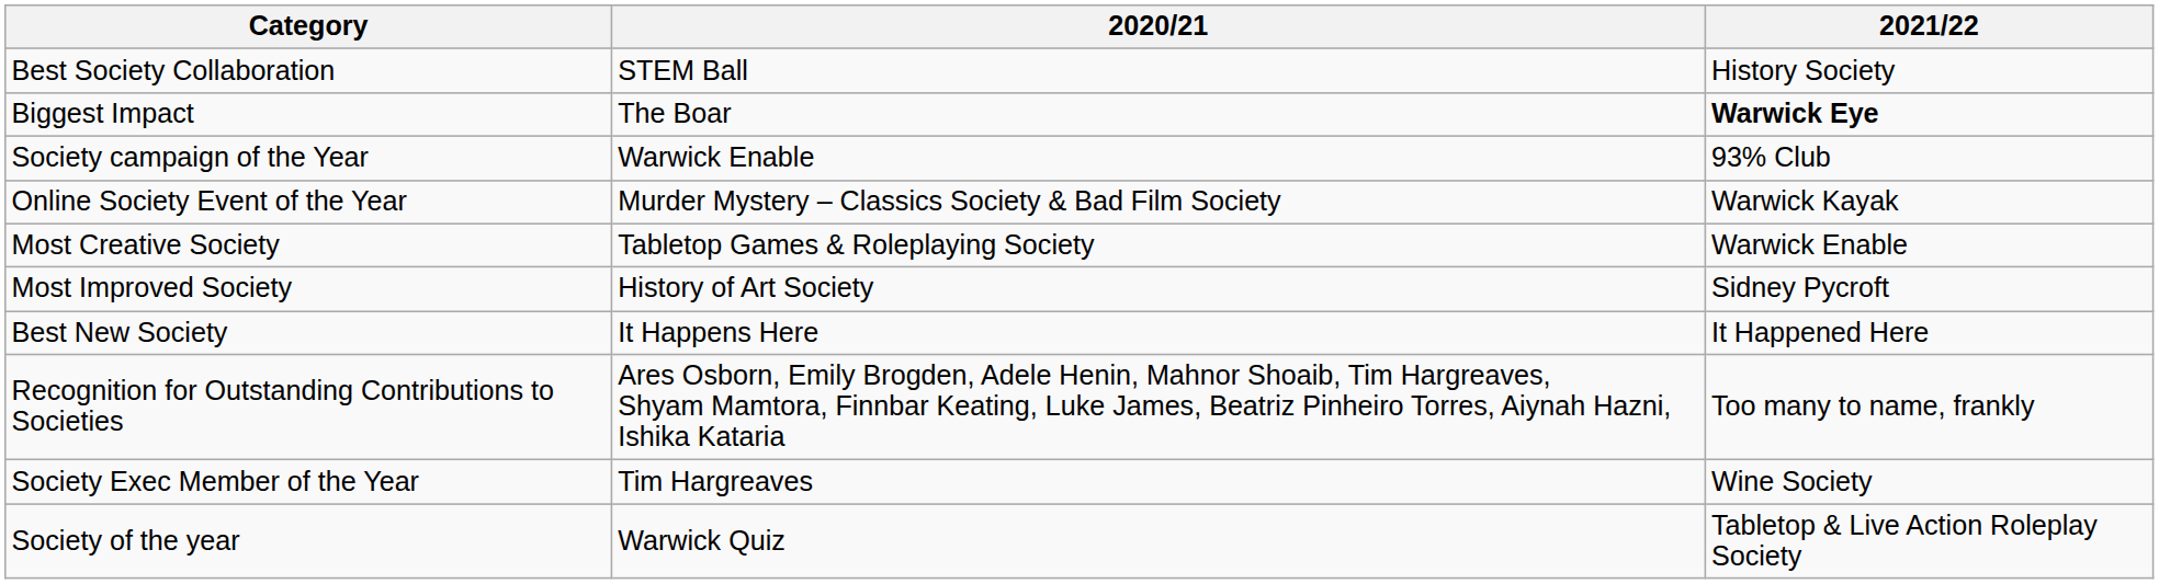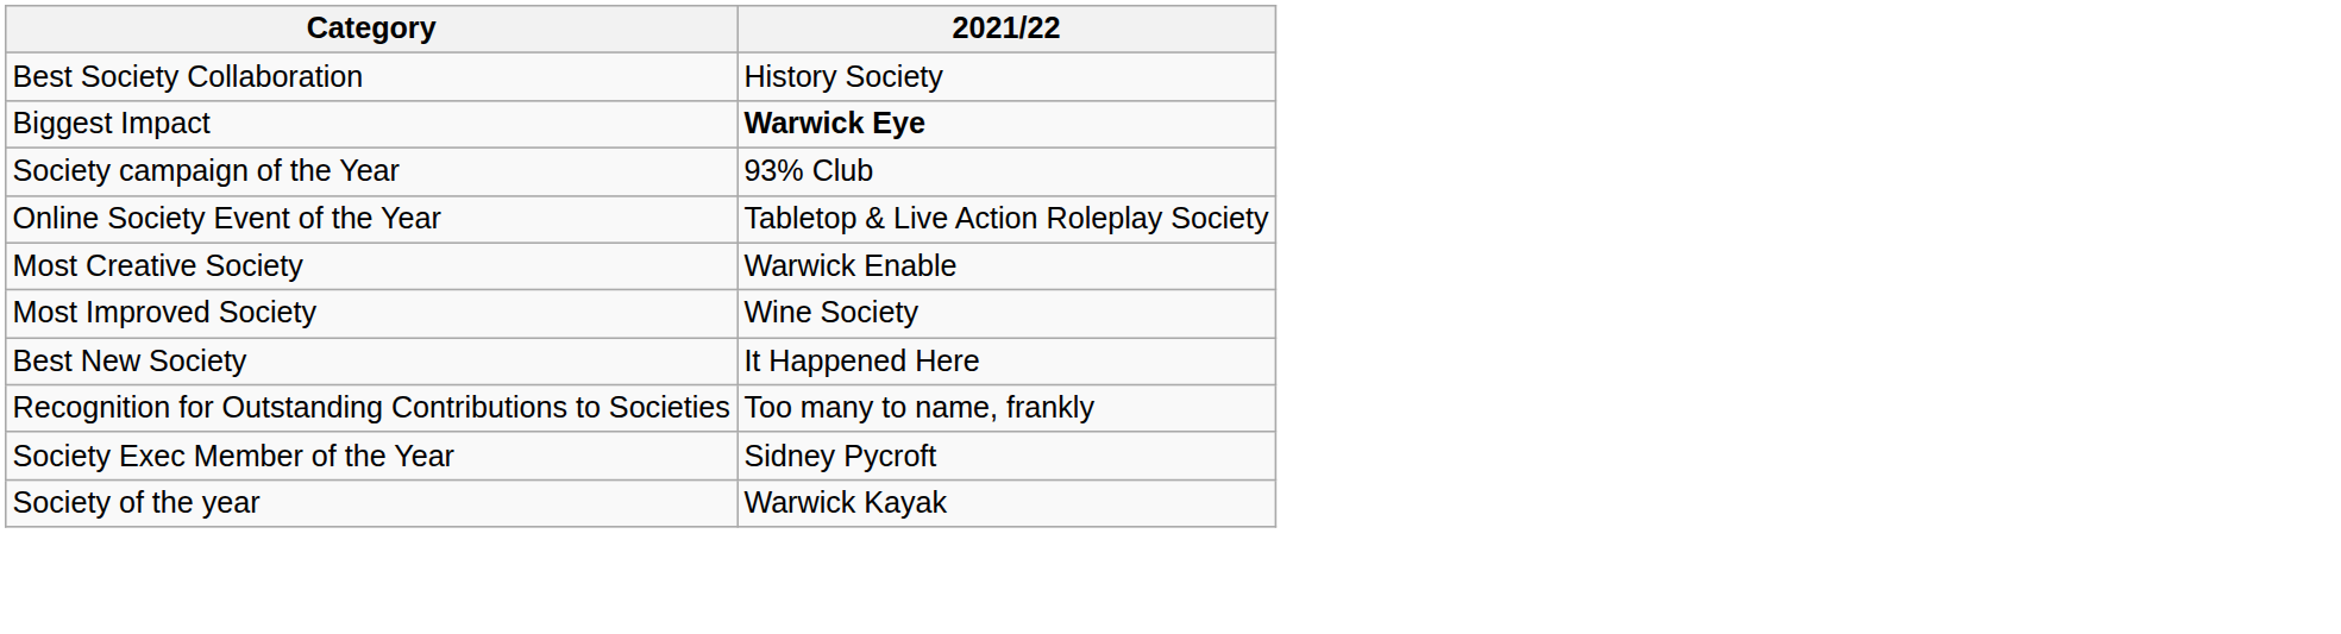- column: 2020/21 | STEM Ball | The Boar | Warwick Enable | Murder Mystery – Classics Society & Bad Film Society | Tabletop Games & Roleplaying Society | History of Art Society | It Happens Here | Ares Osborn, Emily Brogden, Adele Henin, Mahnor Shoaib, Tim Hargreaves, Shyam Mamtora, Finnbar Keating, Luke James, Beatriz Pinheiro Torres, Aiynah Hazni, Ishika Kataria | Tim Hargreaves | Warwick Quiz
Online Society Event of the Year | 2021/22: Warwick Kayak -> Tabletop & Live Action Roleplay Society
Most Improved Society | 2021/22: Sidney Pycroft -> Wine Society
Society Exec Member of the Year | 2021/22: Wine Society -> Sidney Pycroft
Society of the year | 2021/22: Tabletop & Live Action Roleplay Society -> Warwick Kayak
